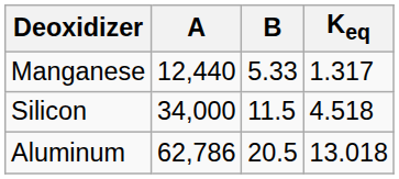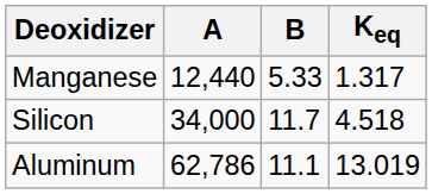Silicon | B: 11.5 -> 11.7
Aluminum | B: 20.5 -> 11.1
Aluminum | Keq: 13.018 -> 13.019
